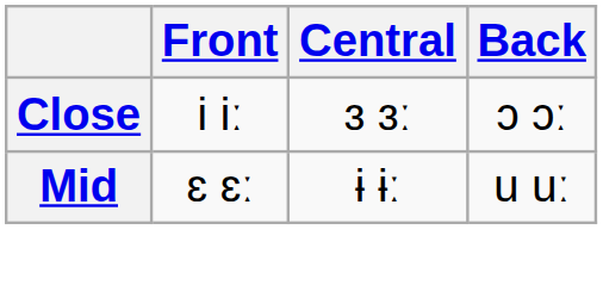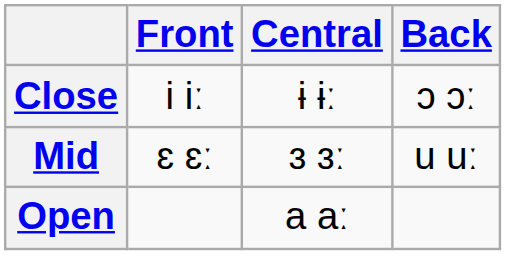Close | Central: ɜ ɜː -> ɨ ɨː
Mid | Central: ɨ ɨː -> ɜ ɜː
+ row: Open | a aː
